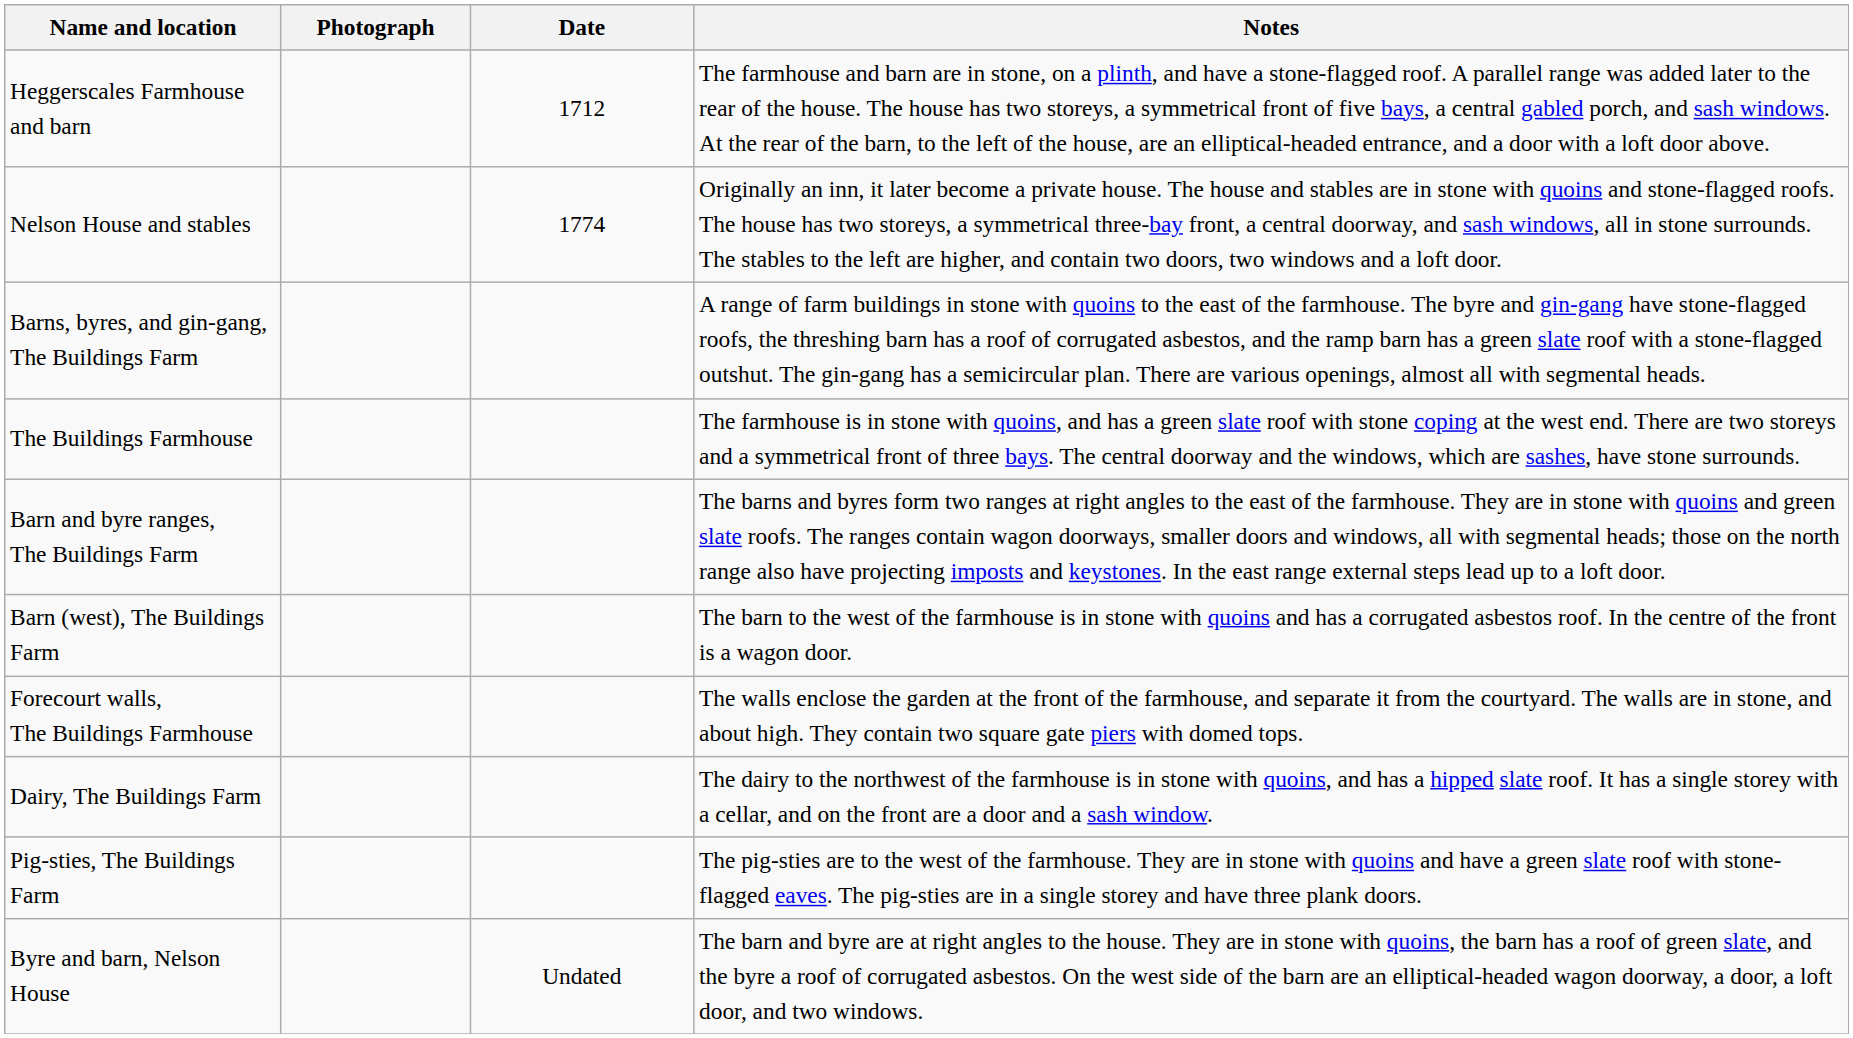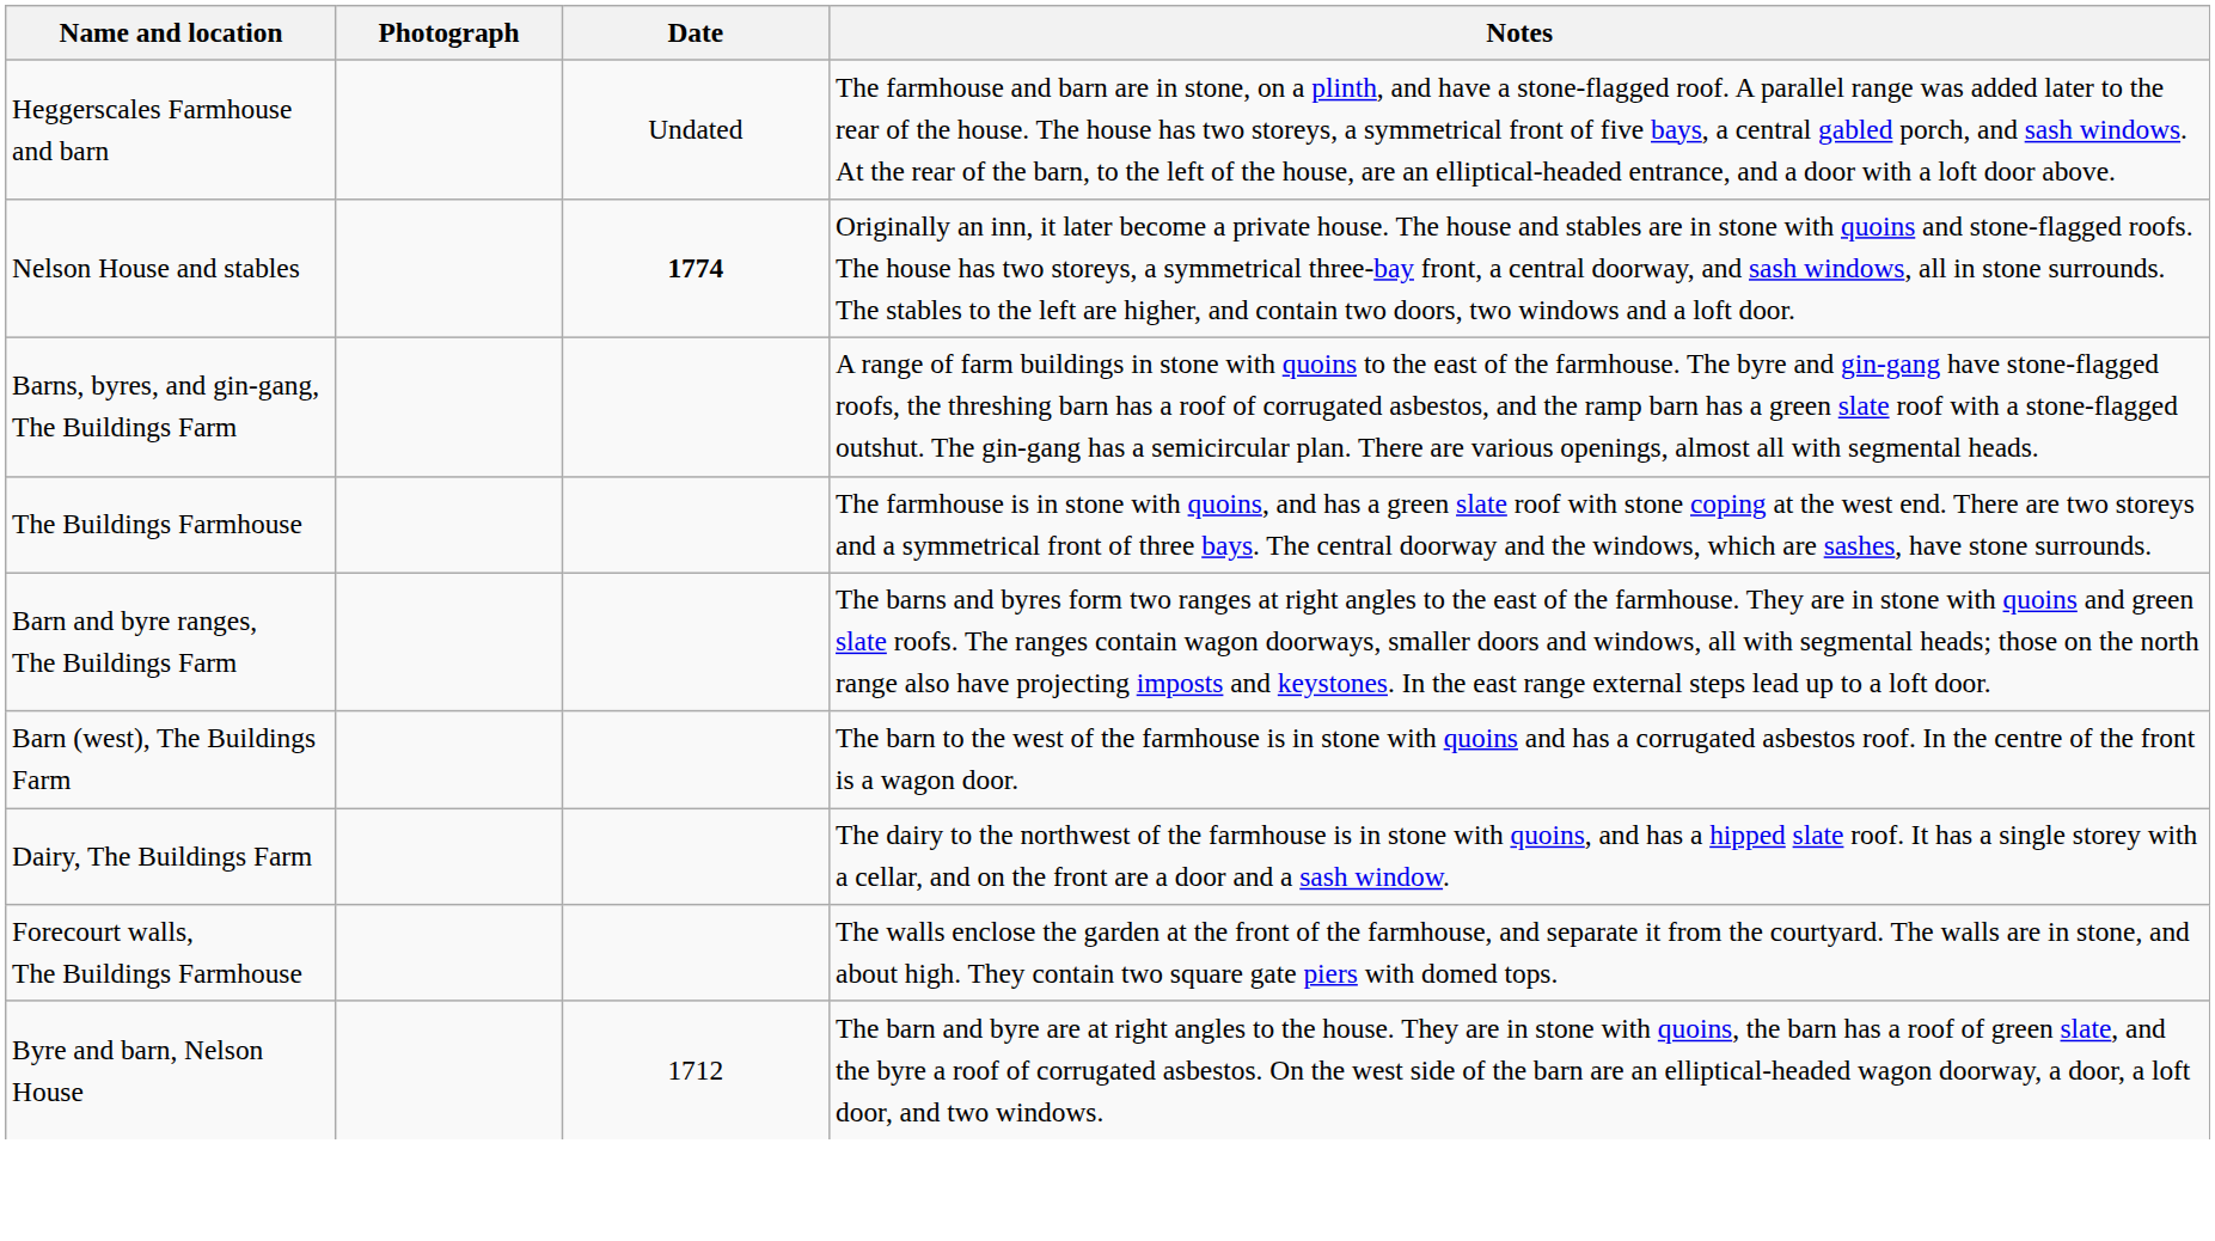Heggerscales Farmhouse and barn | Date: 1712 -> Undated
Nelson House and stables | Date: normal -> bold
rows swapped: Dairy, The Buildings Farm <-> Forecourt walls, The Buildings Farmhouse
- row: Pig-sties, The Buildings Farm | The pig-sties are to the west of the farmhouse. They are in stone with quoins and have a green slate roof with stone-flagged eaves. The pig-sties are in a single storey and have three plank doors.
Byre and barn, Nelson House | Date: Undated -> 1712
